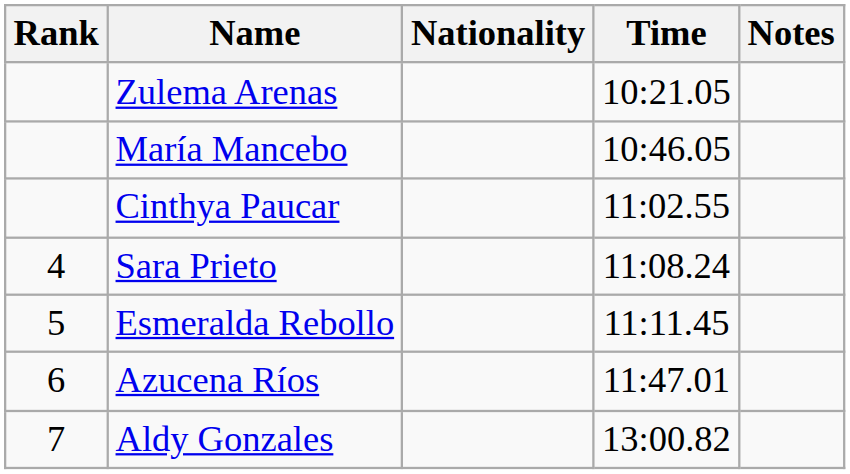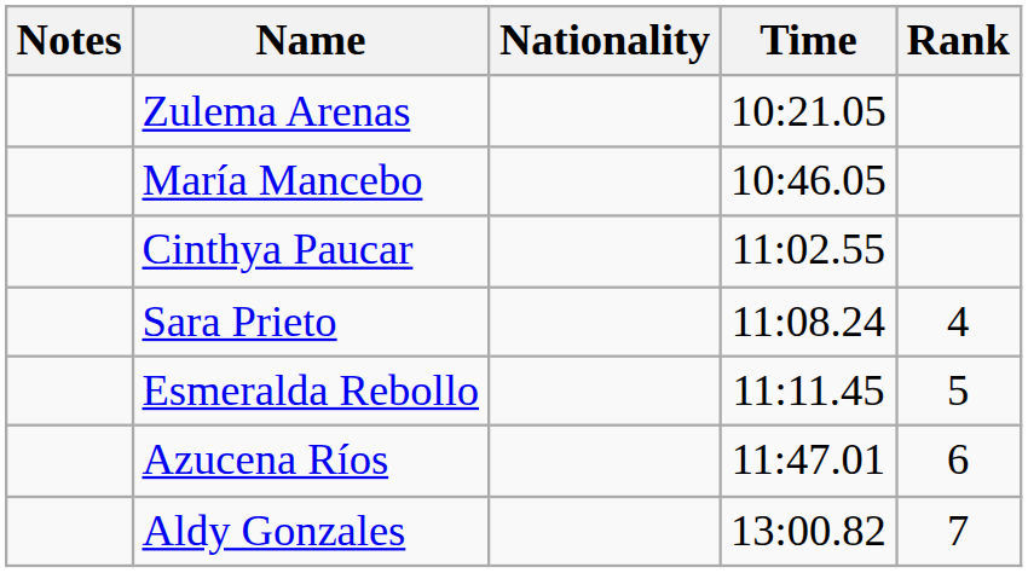columns swapped: Rank <-> Notes
